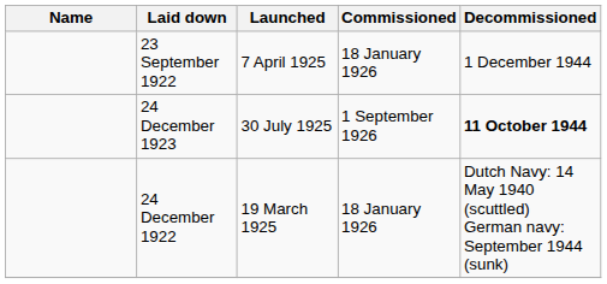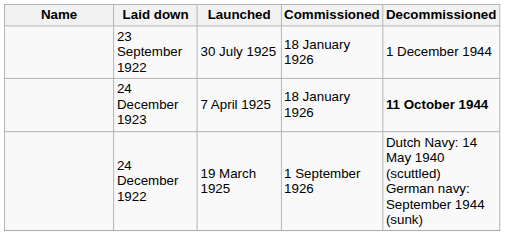23 September 1922 | Launched: 7 April 1925 -> 30 July 1925
24 December 1923 | Launched: 30 July 1925 -> 7 April 1925
24 December 1923 | Commissioned: 1 September 1926 -> 18 January 1926
24 December 1922 | Commissioned: 18 January 1926 -> 1 September 1926
